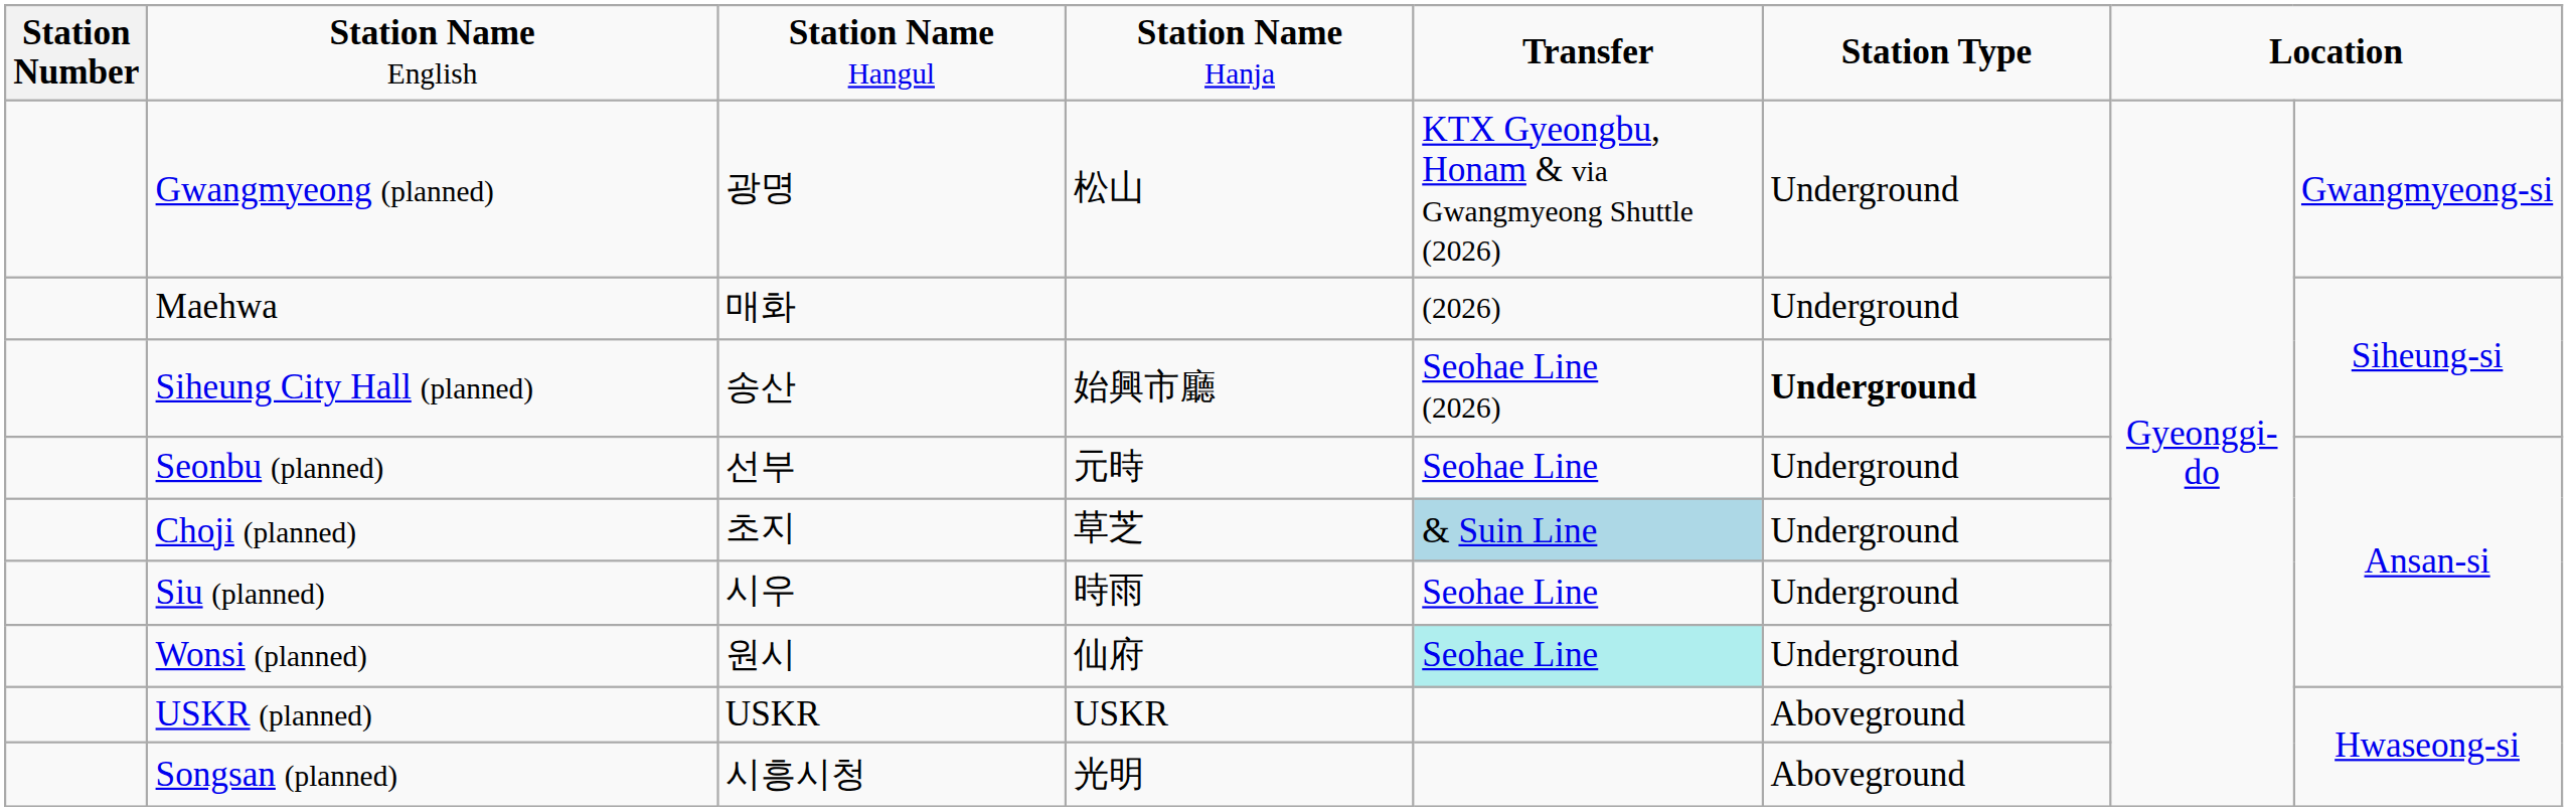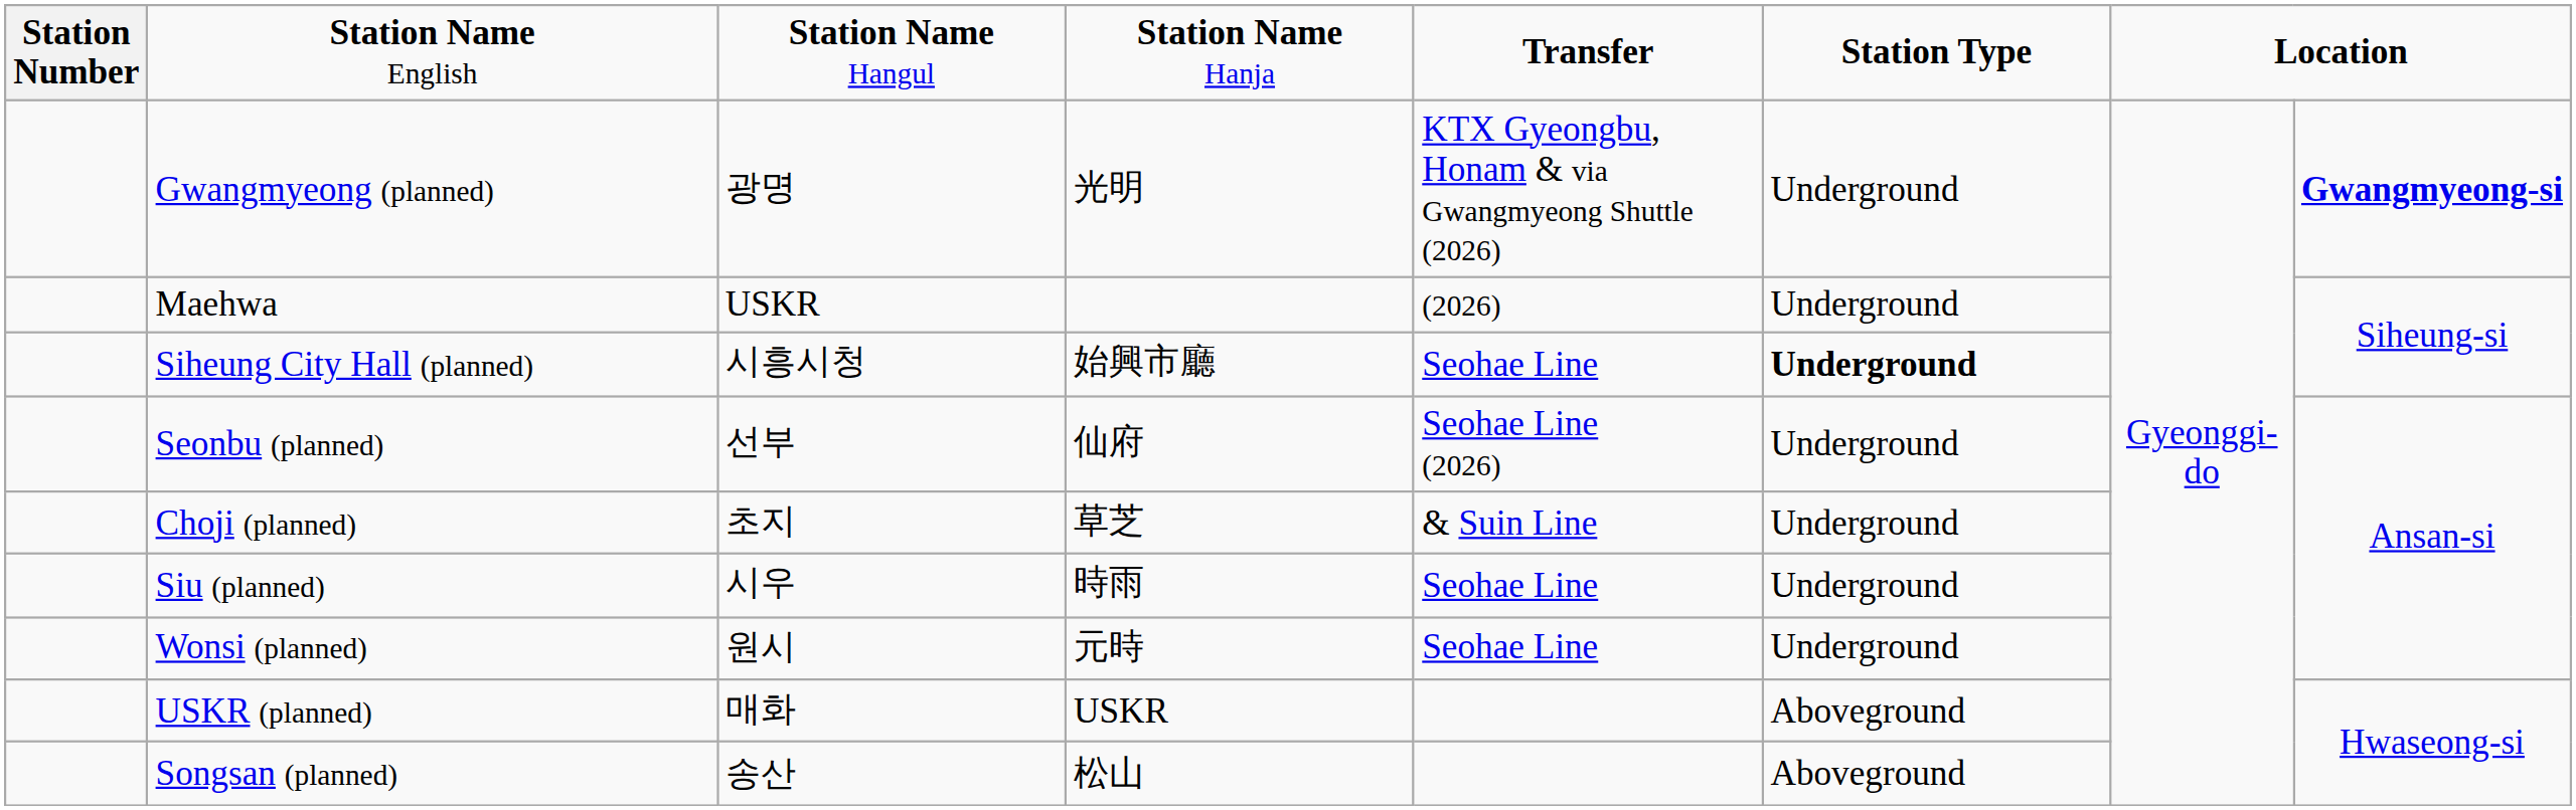Gwangmyeong (planned) | column 4: 松山 -> 光明
Gwangmyeong (planned) | column 8: normal -> bold
Maehwa | column 3: 매화 -> USKR
Siheung City Hall (planned) | column 3: 송산 -> 시흥시청
Siheung City Hall (planned) | column 5: Seohae Line (2026) -> Seohae Line
Seonbu (planned) | column 4: 元時 -> 仙府
Seonbu (planned) | column 5: Seohae Line -> Seohae Line (2026)
Choji (planned) | column 5: lightblue background -> no background
Wonsi (planned) | column 4: 仙府 -> 元時
Wonsi (planned) | column 5: paleturquoise background -> no background
USKR (planned) | column 3: USKR -> 매화
Songsan (planned) | column 3: 시흥시청 -> 송산
Songsan (planned) | column 4: 光明 -> 松山
